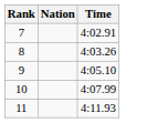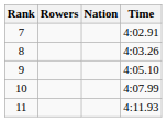+ column: Rowers
